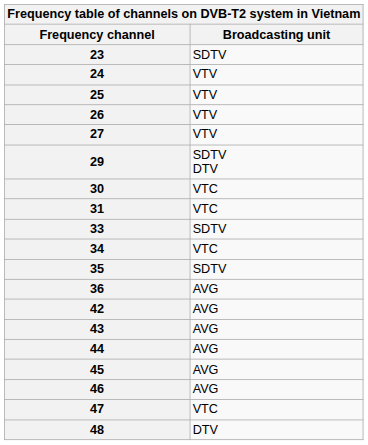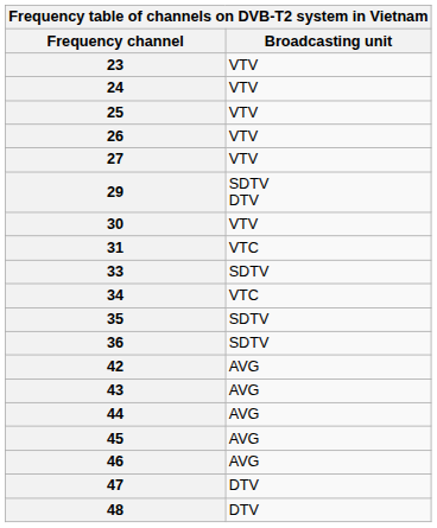23 | Broadcasting unit: SDTV -> VTV
30 | Broadcasting unit: VTC -> VTV
36 | Broadcasting unit: AVG -> SDTV
47 | Broadcasting unit: VTC -> DTV
